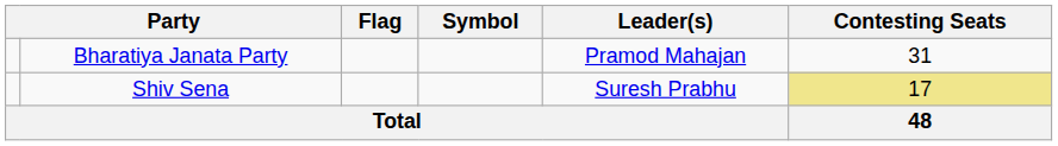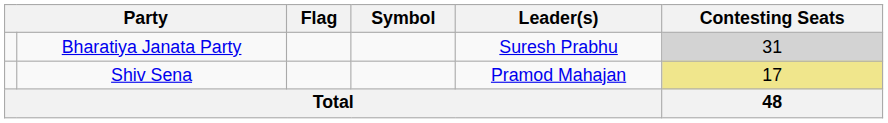Bharatiya Janata Party | Leader(s): Pramod Mahajan -> Suresh Prabhu
Bharatiya Janata Party | Contesting Seats: no background -> lightgrey background
Shiv Sena | Leader(s): Suresh Prabhu -> Pramod Mahajan
